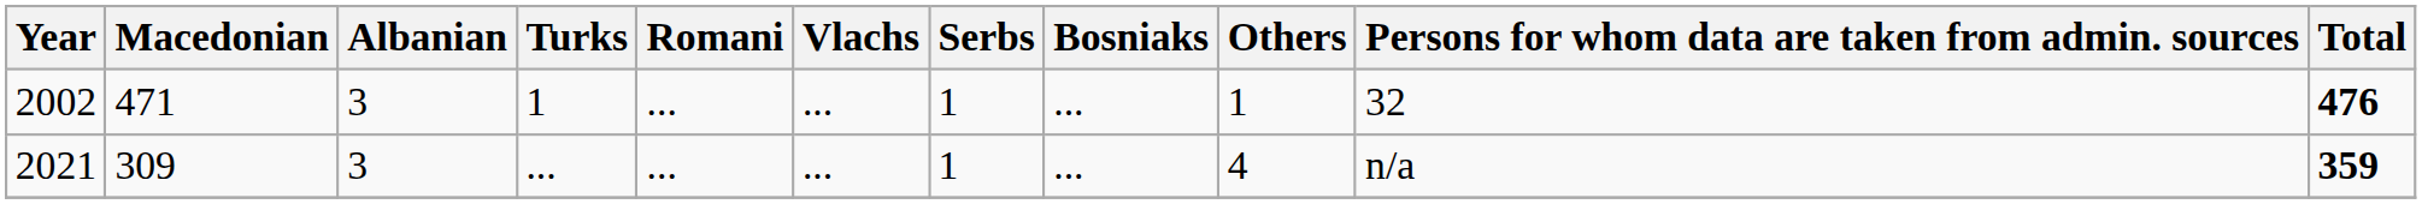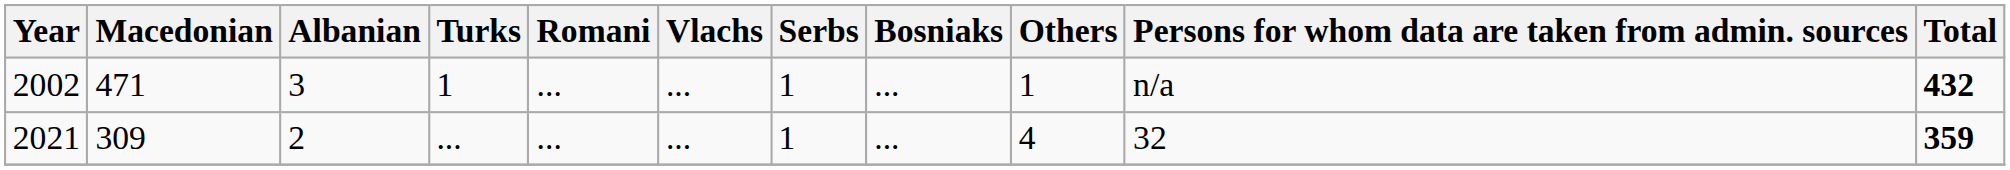2002 | Persons for whom data are taken from admin. sources: 32 -> n/a
2002 | Total: 476 -> 432
2021 | Albanian: 3 -> 2
2021 | Persons for whom data are taken from admin. sources: n/a -> 32
